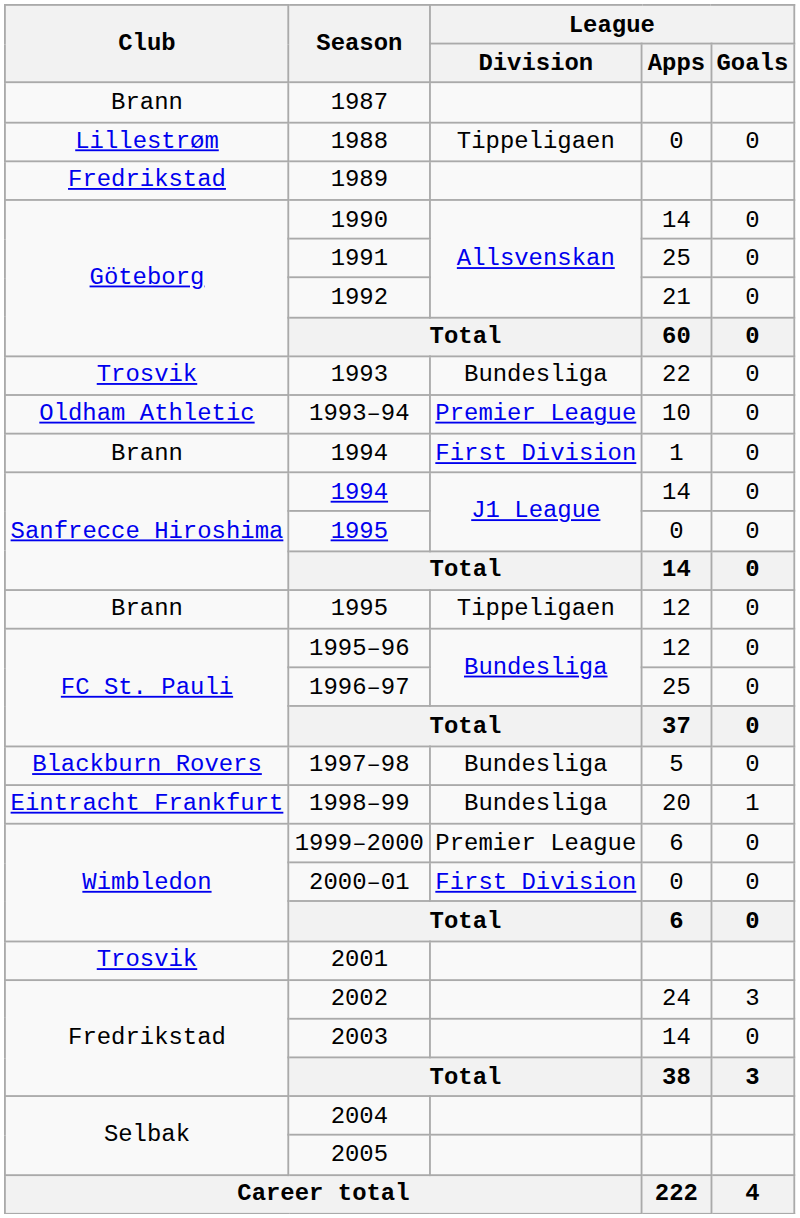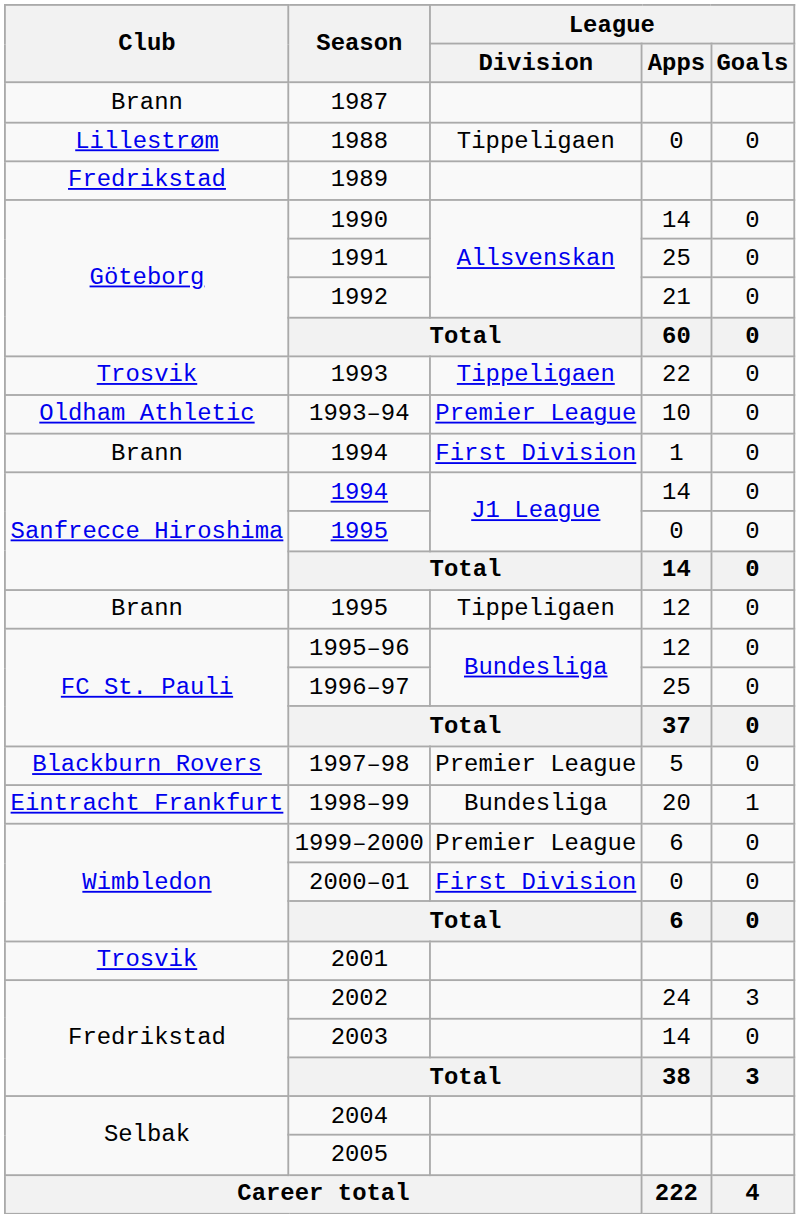1993 | League / Division: Bundesliga -> Tippeligaen
1997–98 | League / Division: Bundesliga -> Premier League
